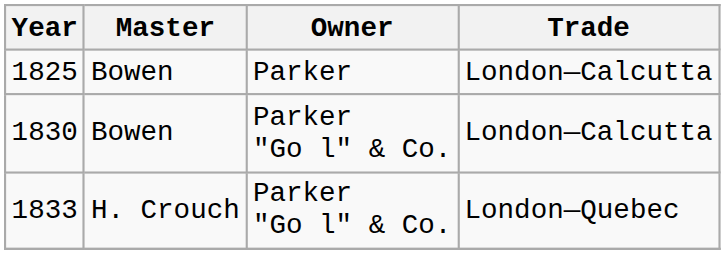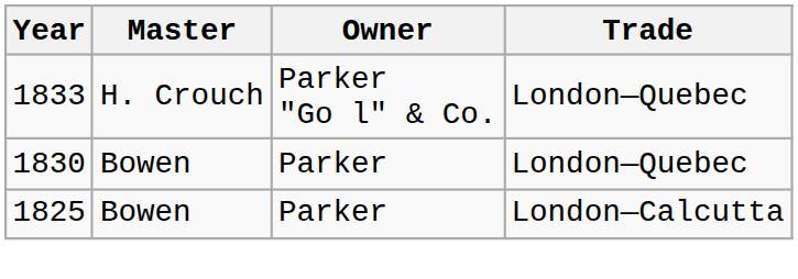rows swapped: 1825 <-> 1833
1830 | Owner: Parker "Go l" & Co. -> Parker
1830 | Trade: London—Calcutta -> London—Quebec
